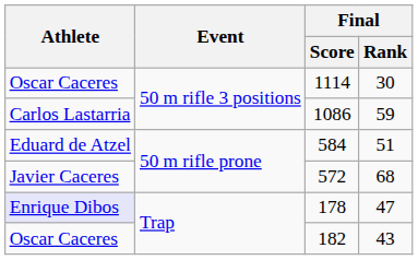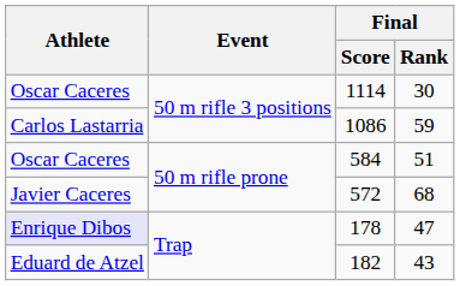584 | Athlete: Eduard de Atzel -> Oscar Caceres
182 | Athlete: Oscar Caceres -> Eduard de Atzel
